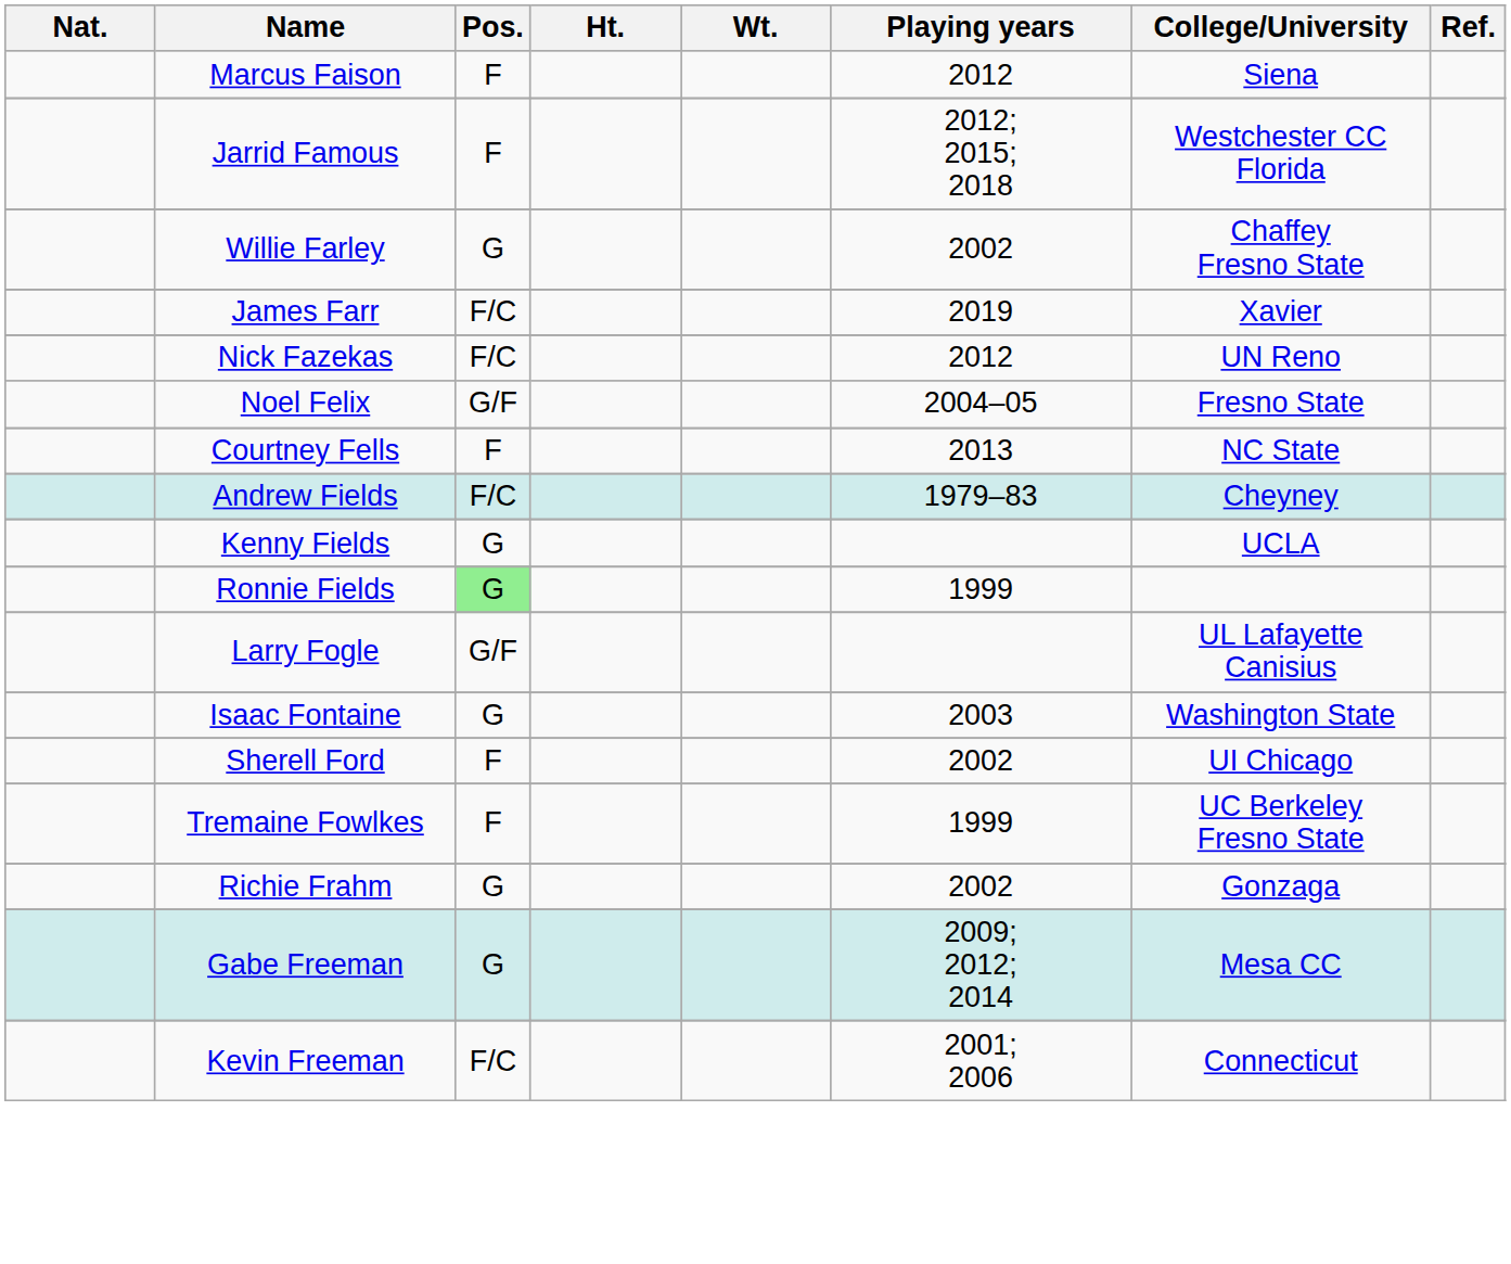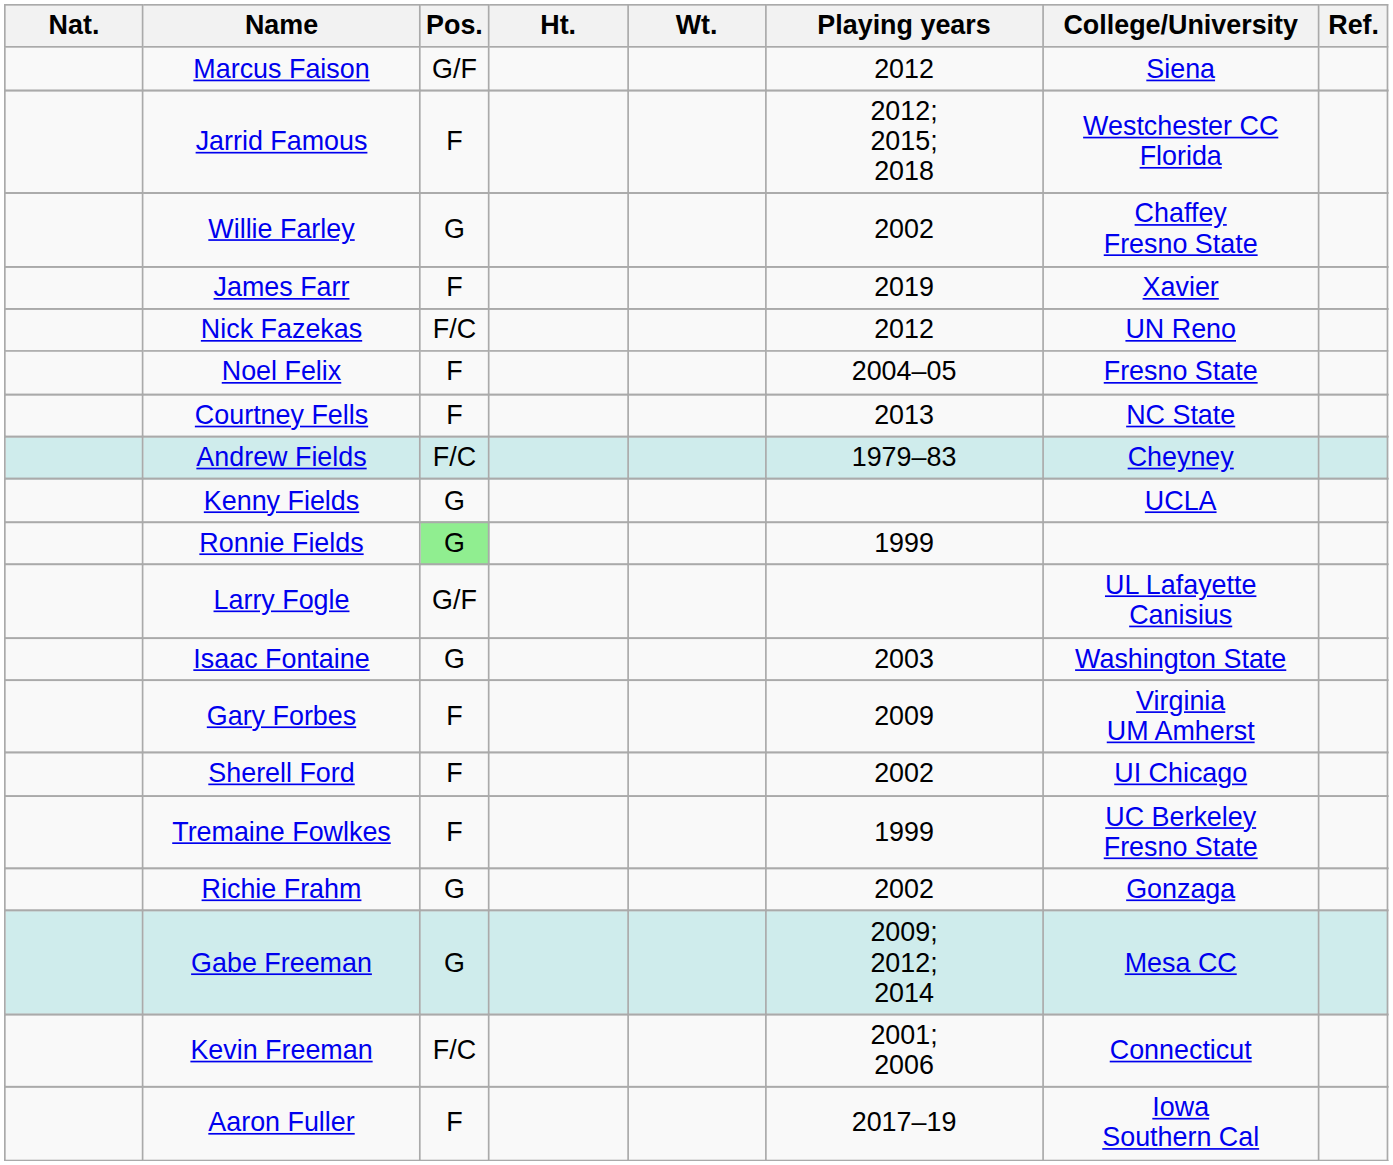Marcus Faison | Pos.: F -> G/F
James Farr | Pos.: F/C -> F
Noel Felix | Pos.: G/F -> F
+ row: Gary Forbes | F | 2009 | Virginia UM Amherst
+ row: Aaron Fuller | F | 2017–19 | Iowa Southern Cal
